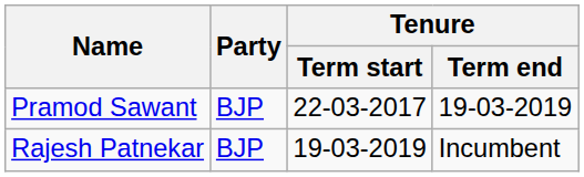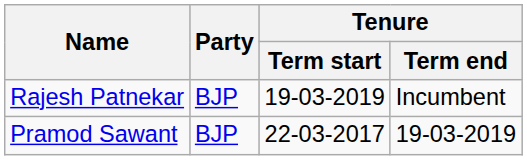rows swapped: Pramod Sawant <-> Rajesh Patnekar
